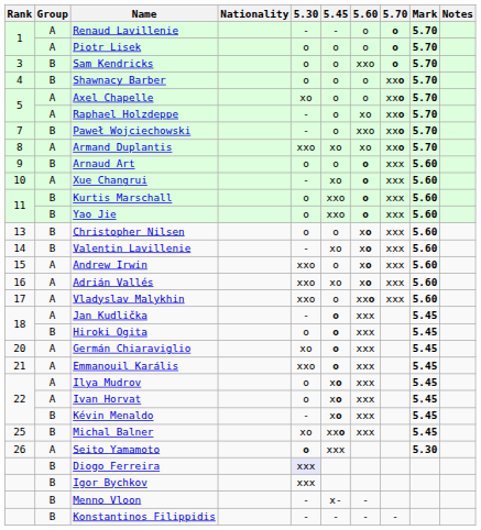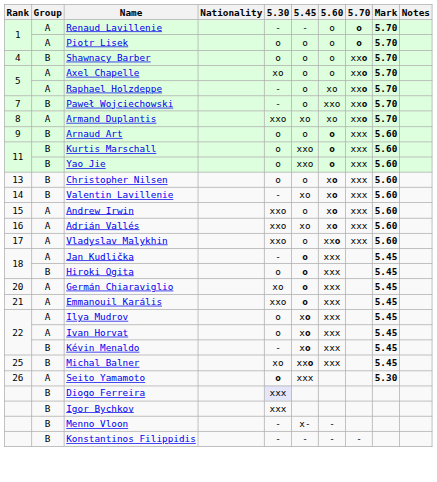- row: 3 | B | Sam Kendricks | o | o | xxo | o | 5.70
- row: 10 | A | Xue Changrui | - | xo | o | xxx | 5.60
